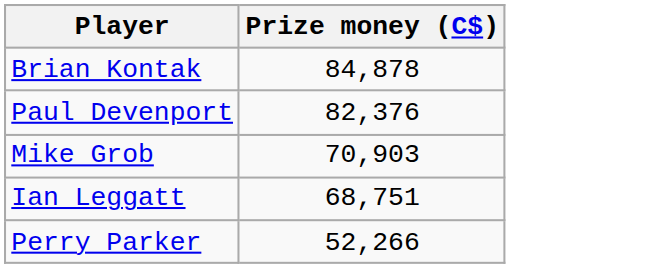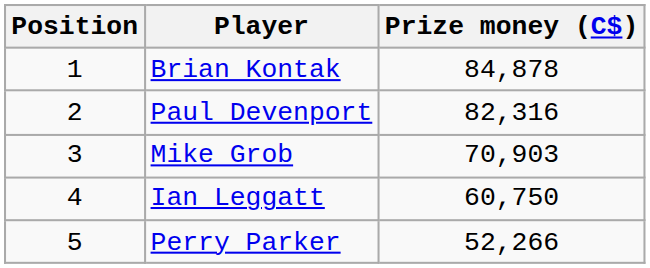+ column: Position | 1 | 2 | 3 | 4 | 5
Paul Devenport | Prize money (C$): 82,376 -> 82,316
Ian Leggatt | Prize money (C$): 68,751 -> 60,750
